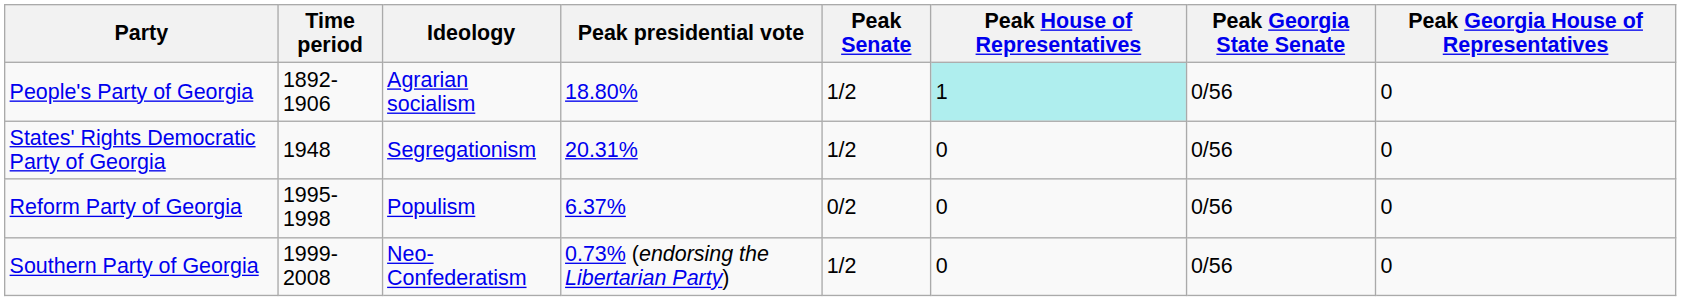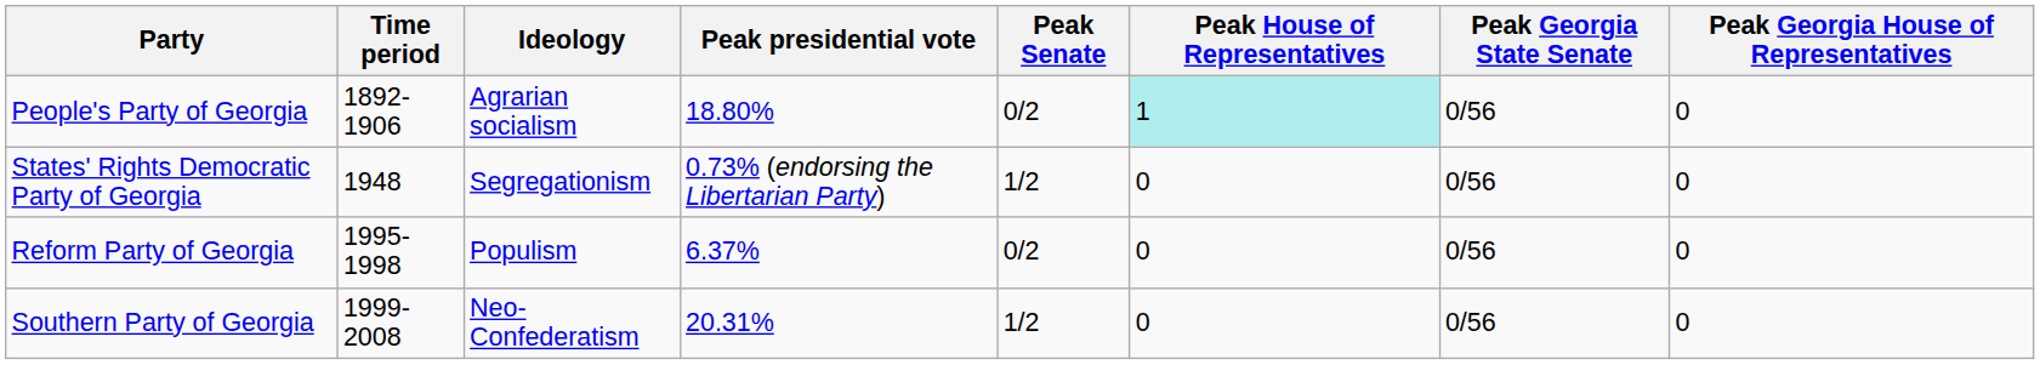People's Party of Georgia | Peak Senate: 1/2 -> 0/2
States' Rights Democratic Party of Georgia | Peak presidential vote: 20.31% -> 0.73% (endorsing the Libertarian Party)
Southern Party of Georgia | Peak presidential vote: 0.73% (endorsing the Libertarian Party) -> 20.31%
